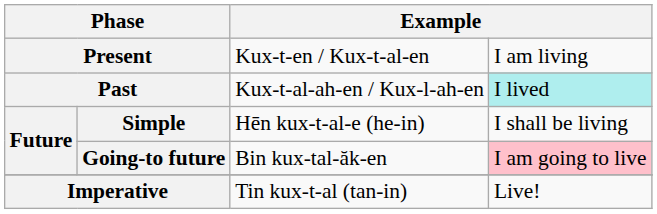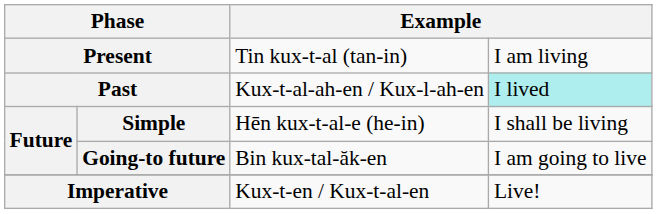Present | column 3: Kux-t-en / Kux-t-al-en -> Tin kux-t-al (tan-in)
Going-to future | column 4: pink background -> no background
Imperative | column 3: Tin kux-t-al (tan-in) -> Kux-t-en / Kux-t-al-en
